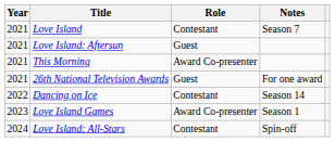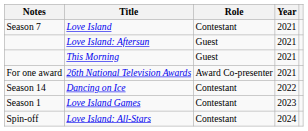columns swapped: Year <-> Notes
This Morning | Role: Award Co-presenter -> Guest
26th National Television Awards | Role: Guest -> Award Co-presenter
Love Island Games | Role: Award Co-presenter -> Contestant
